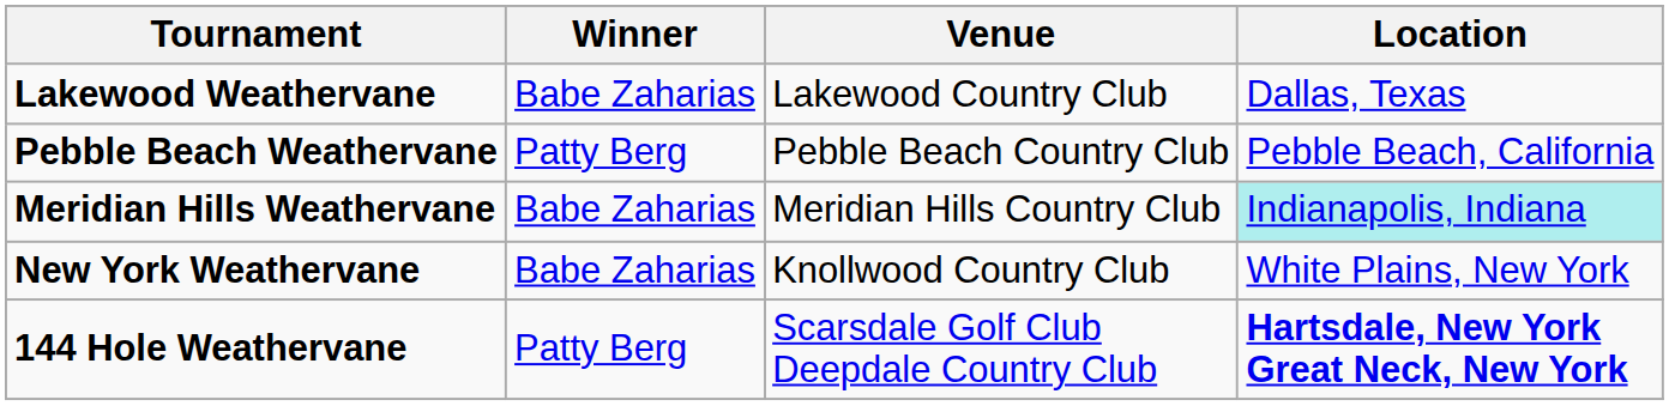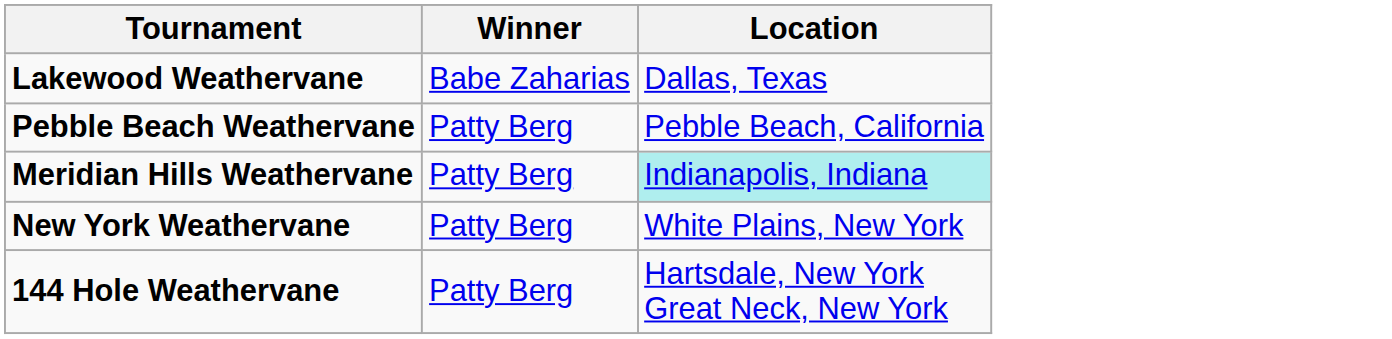- column: Venue | Lakewood Country Club | Pebble Beach Country Club | Meridian Hills Country Club | Knollwood Country Club | Scarsdale Golf Club Deepdale Country Club
Meridian Hills Weathervane | Winner: Babe Zaharias -> Patty Berg
New York Weathervane | Winner: Babe Zaharias -> Patty Berg
144 Hole Weathervane | Location: bold -> normal
